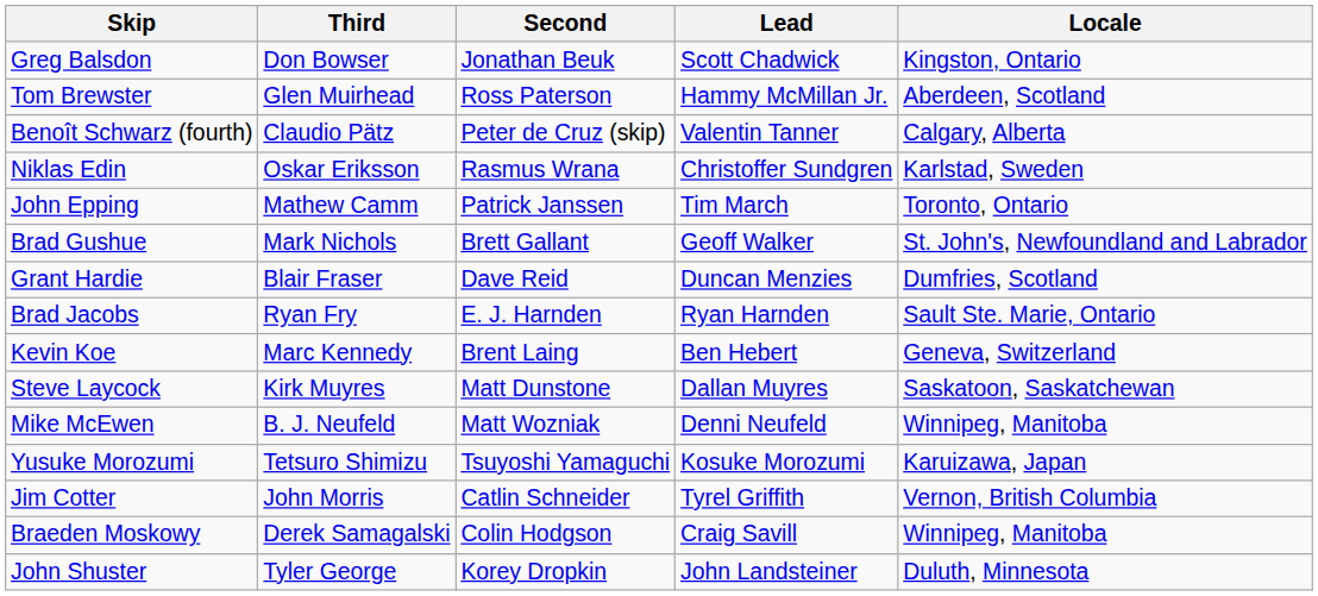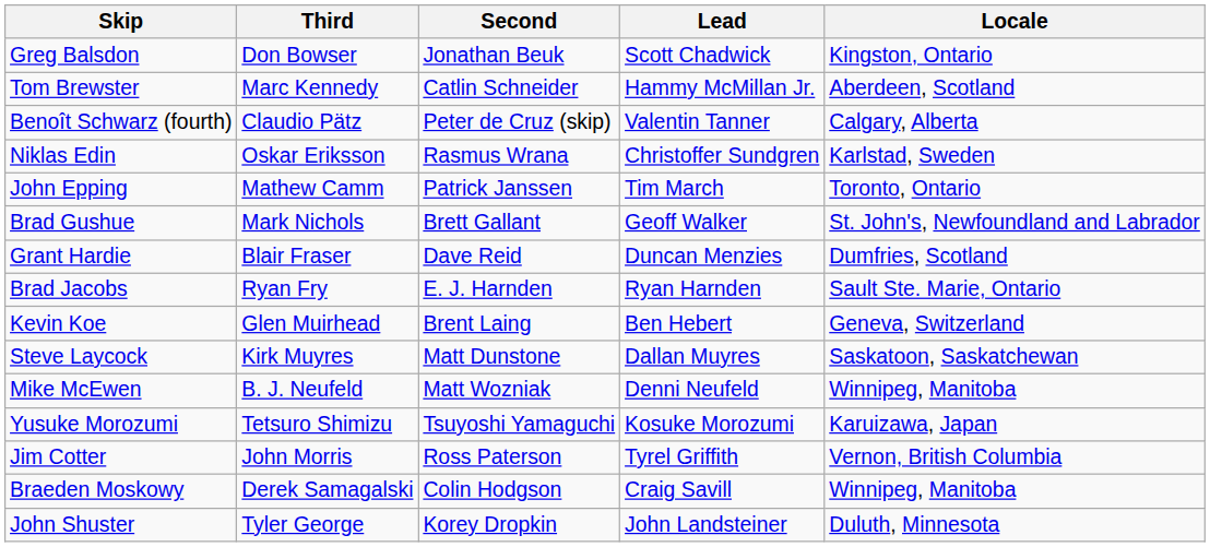Tom Brewster | Third: Glen Muirhead -> Marc Kennedy
Tom Brewster | Second: Ross Paterson -> Catlin Schneider
Kevin Koe | Third: Marc Kennedy -> Glen Muirhead
Jim Cotter | Second: Catlin Schneider -> Ross Paterson
